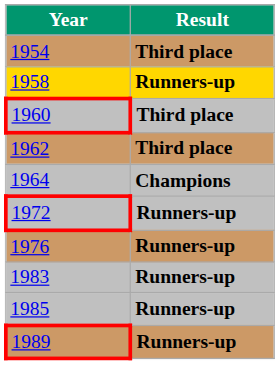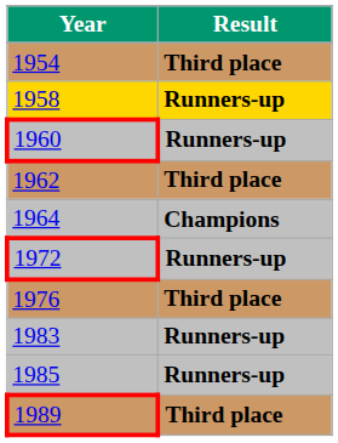1960 | Result: Third place -> Runners-up
1976 | Result: Runners-up -> Third place
1989 | Result: Runners-up -> Third place
